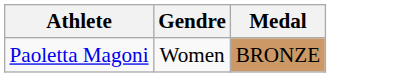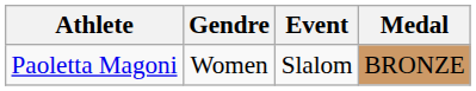+ column: Event | Slalom
